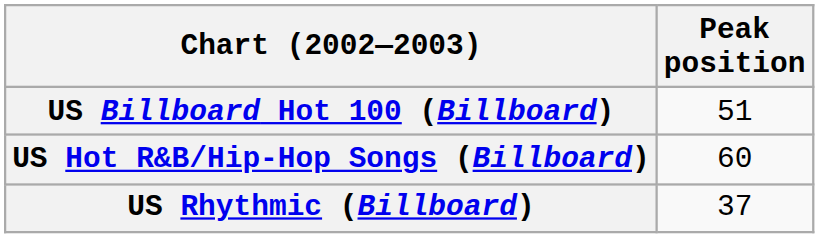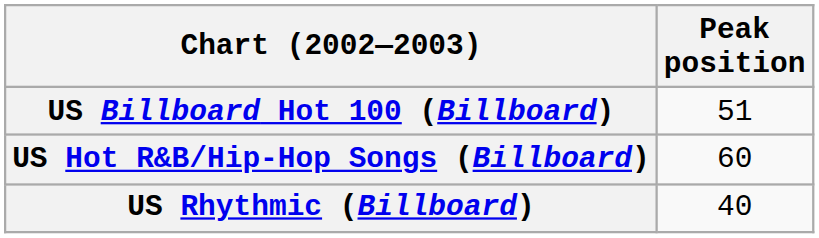US Rhythmic (Billboard) | Peak position: 37 -> 40
